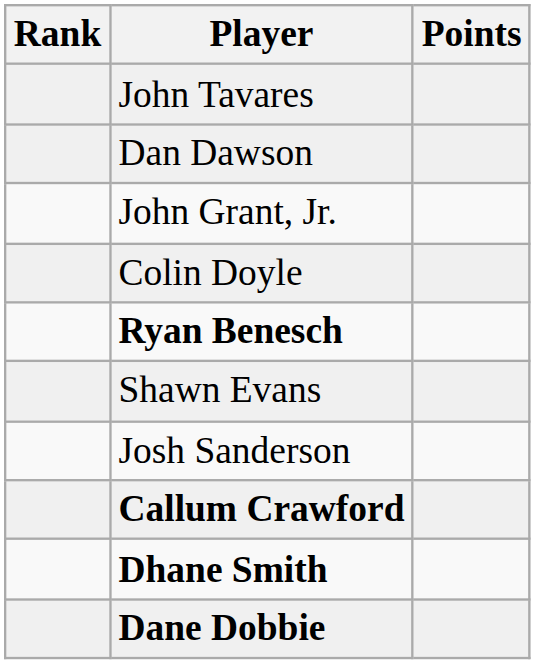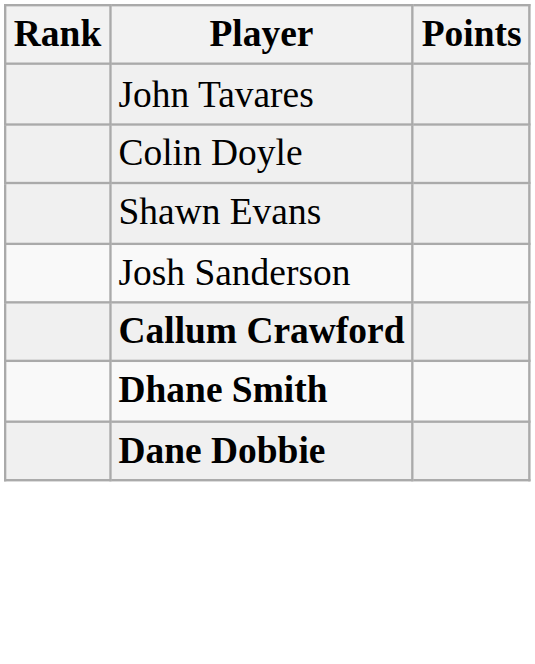- row: Dan Dawson
- row: John Grant, Jr.
- row: Ryan Benesch
